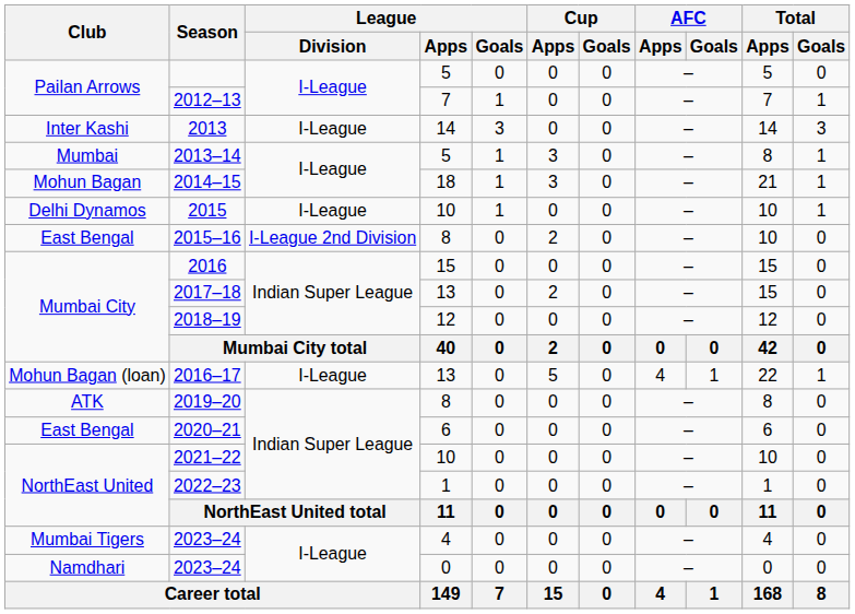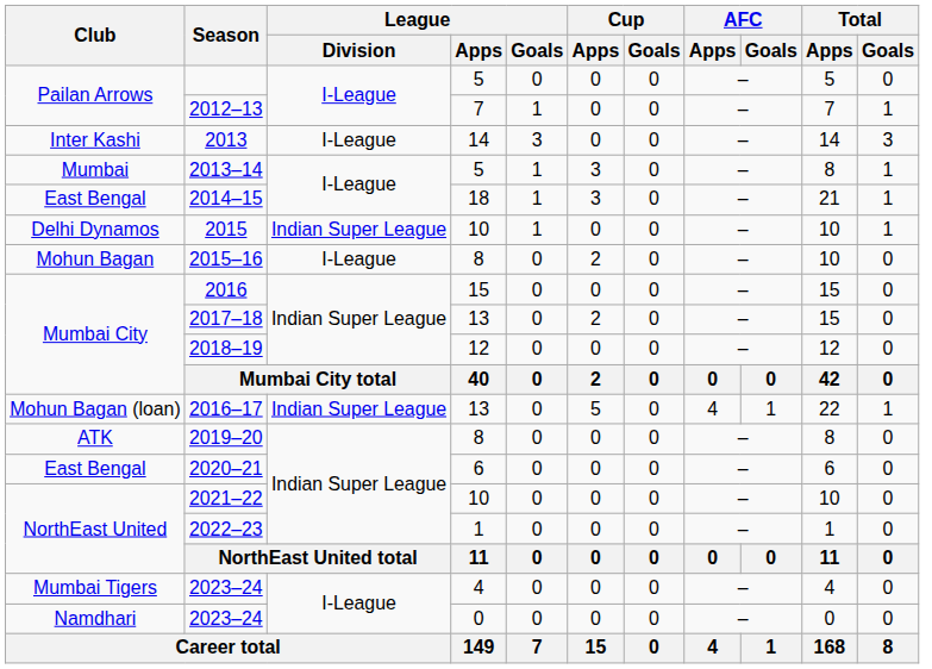2014–15 | Club: Mohun Bagan -> East Bengal
2015 | League / Division: I-League -> Indian Super League
2015–16 | Club: East Bengal -> Mohun Bagan
2015–16 | League / Division: I-League 2nd Division -> I-League
2016–17 | League / Division: I-League -> Indian Super League
